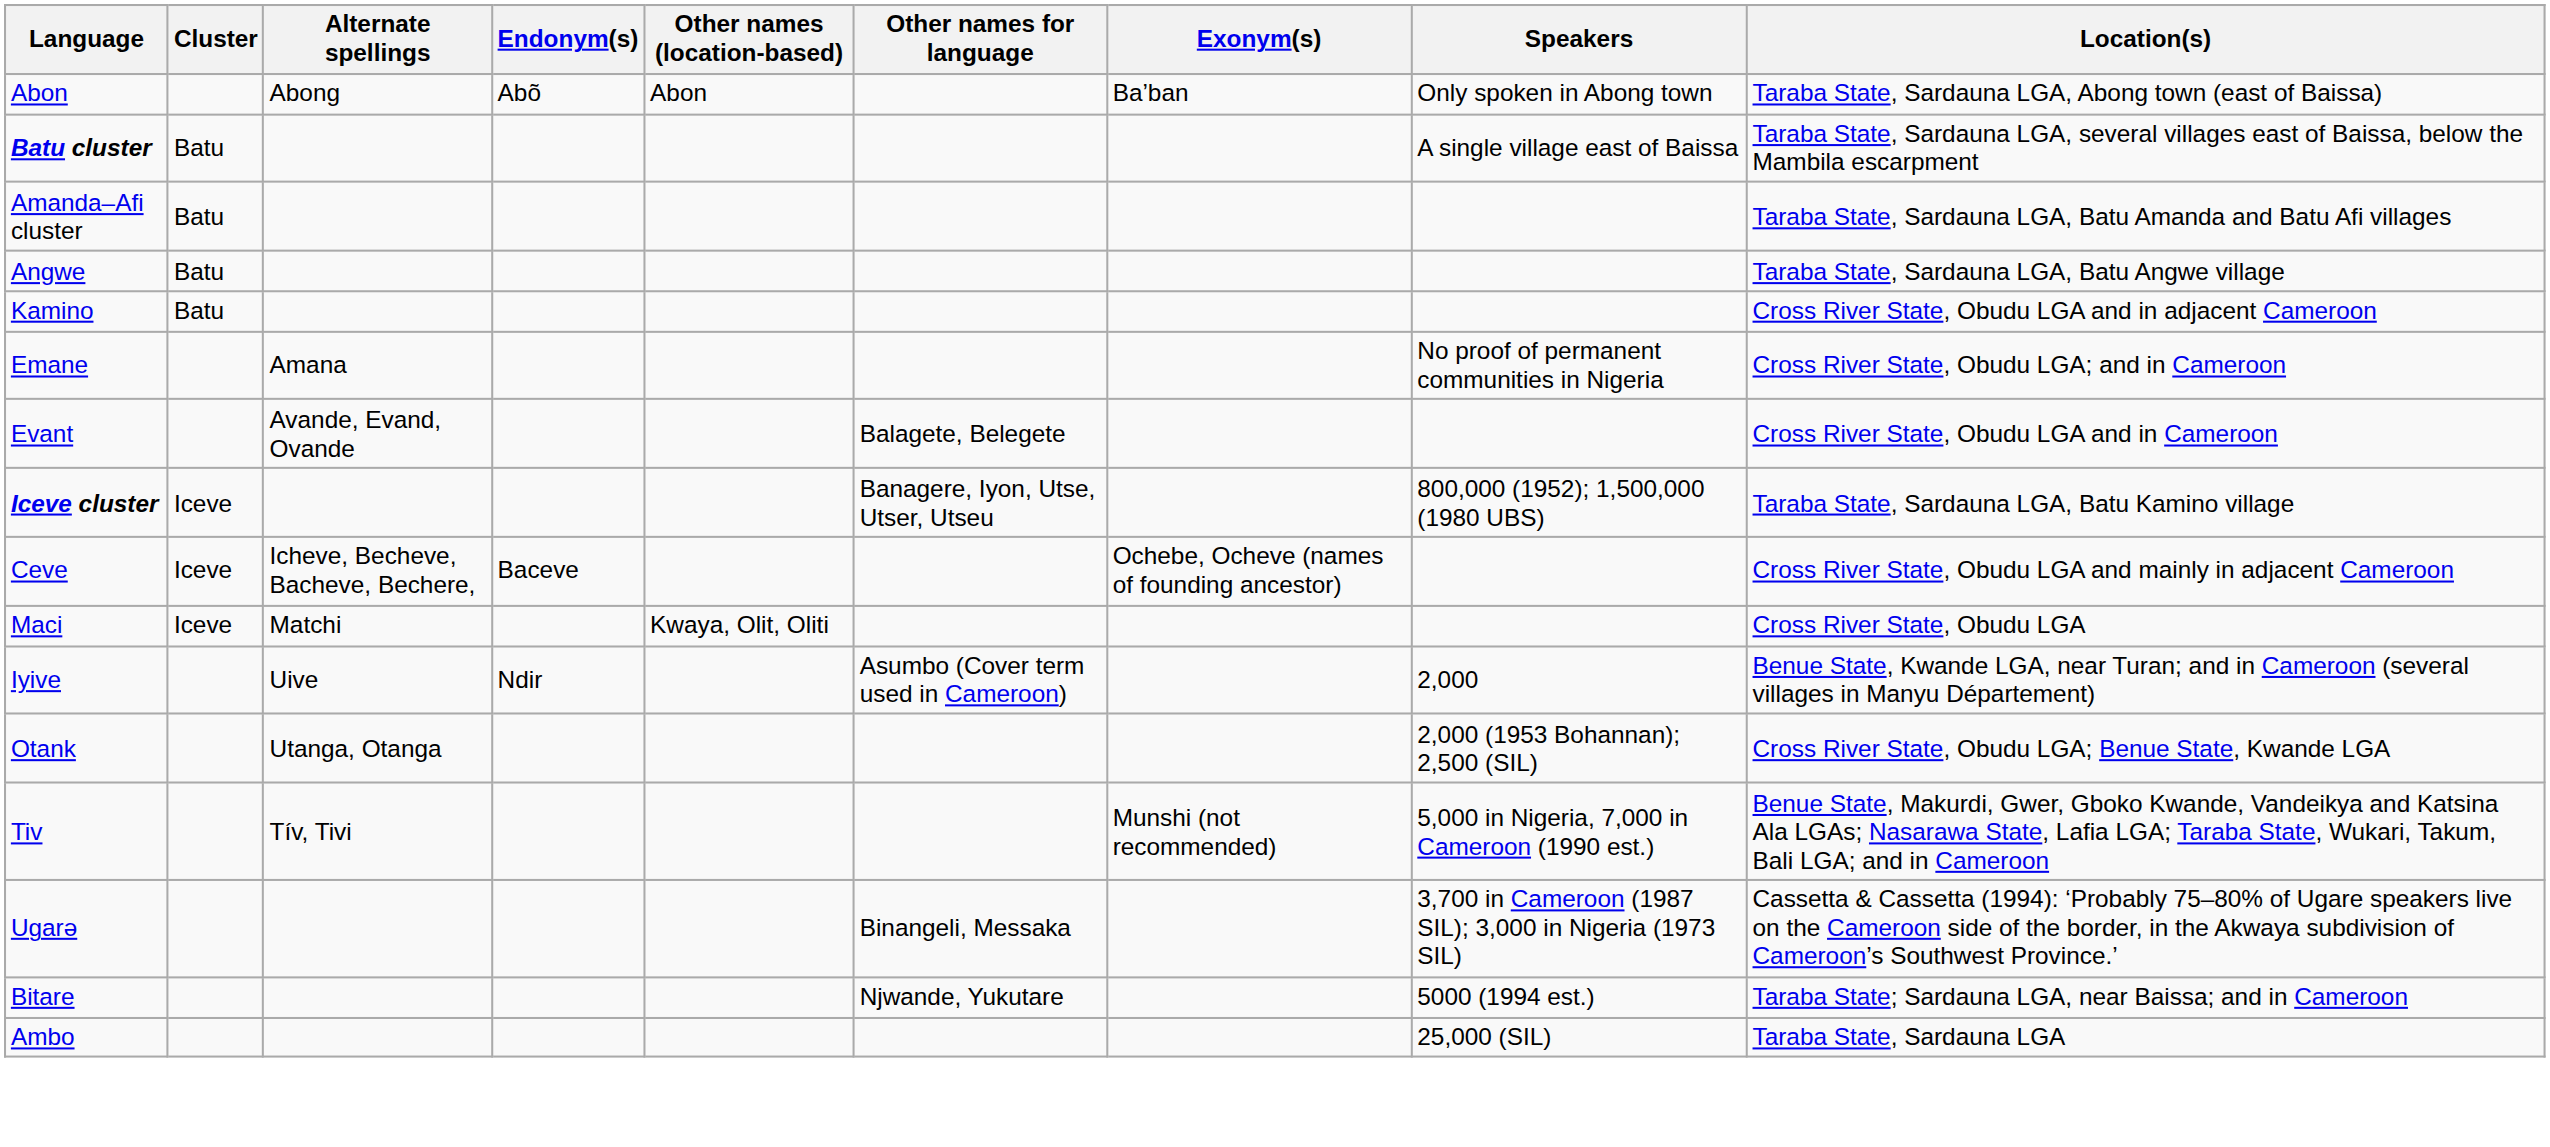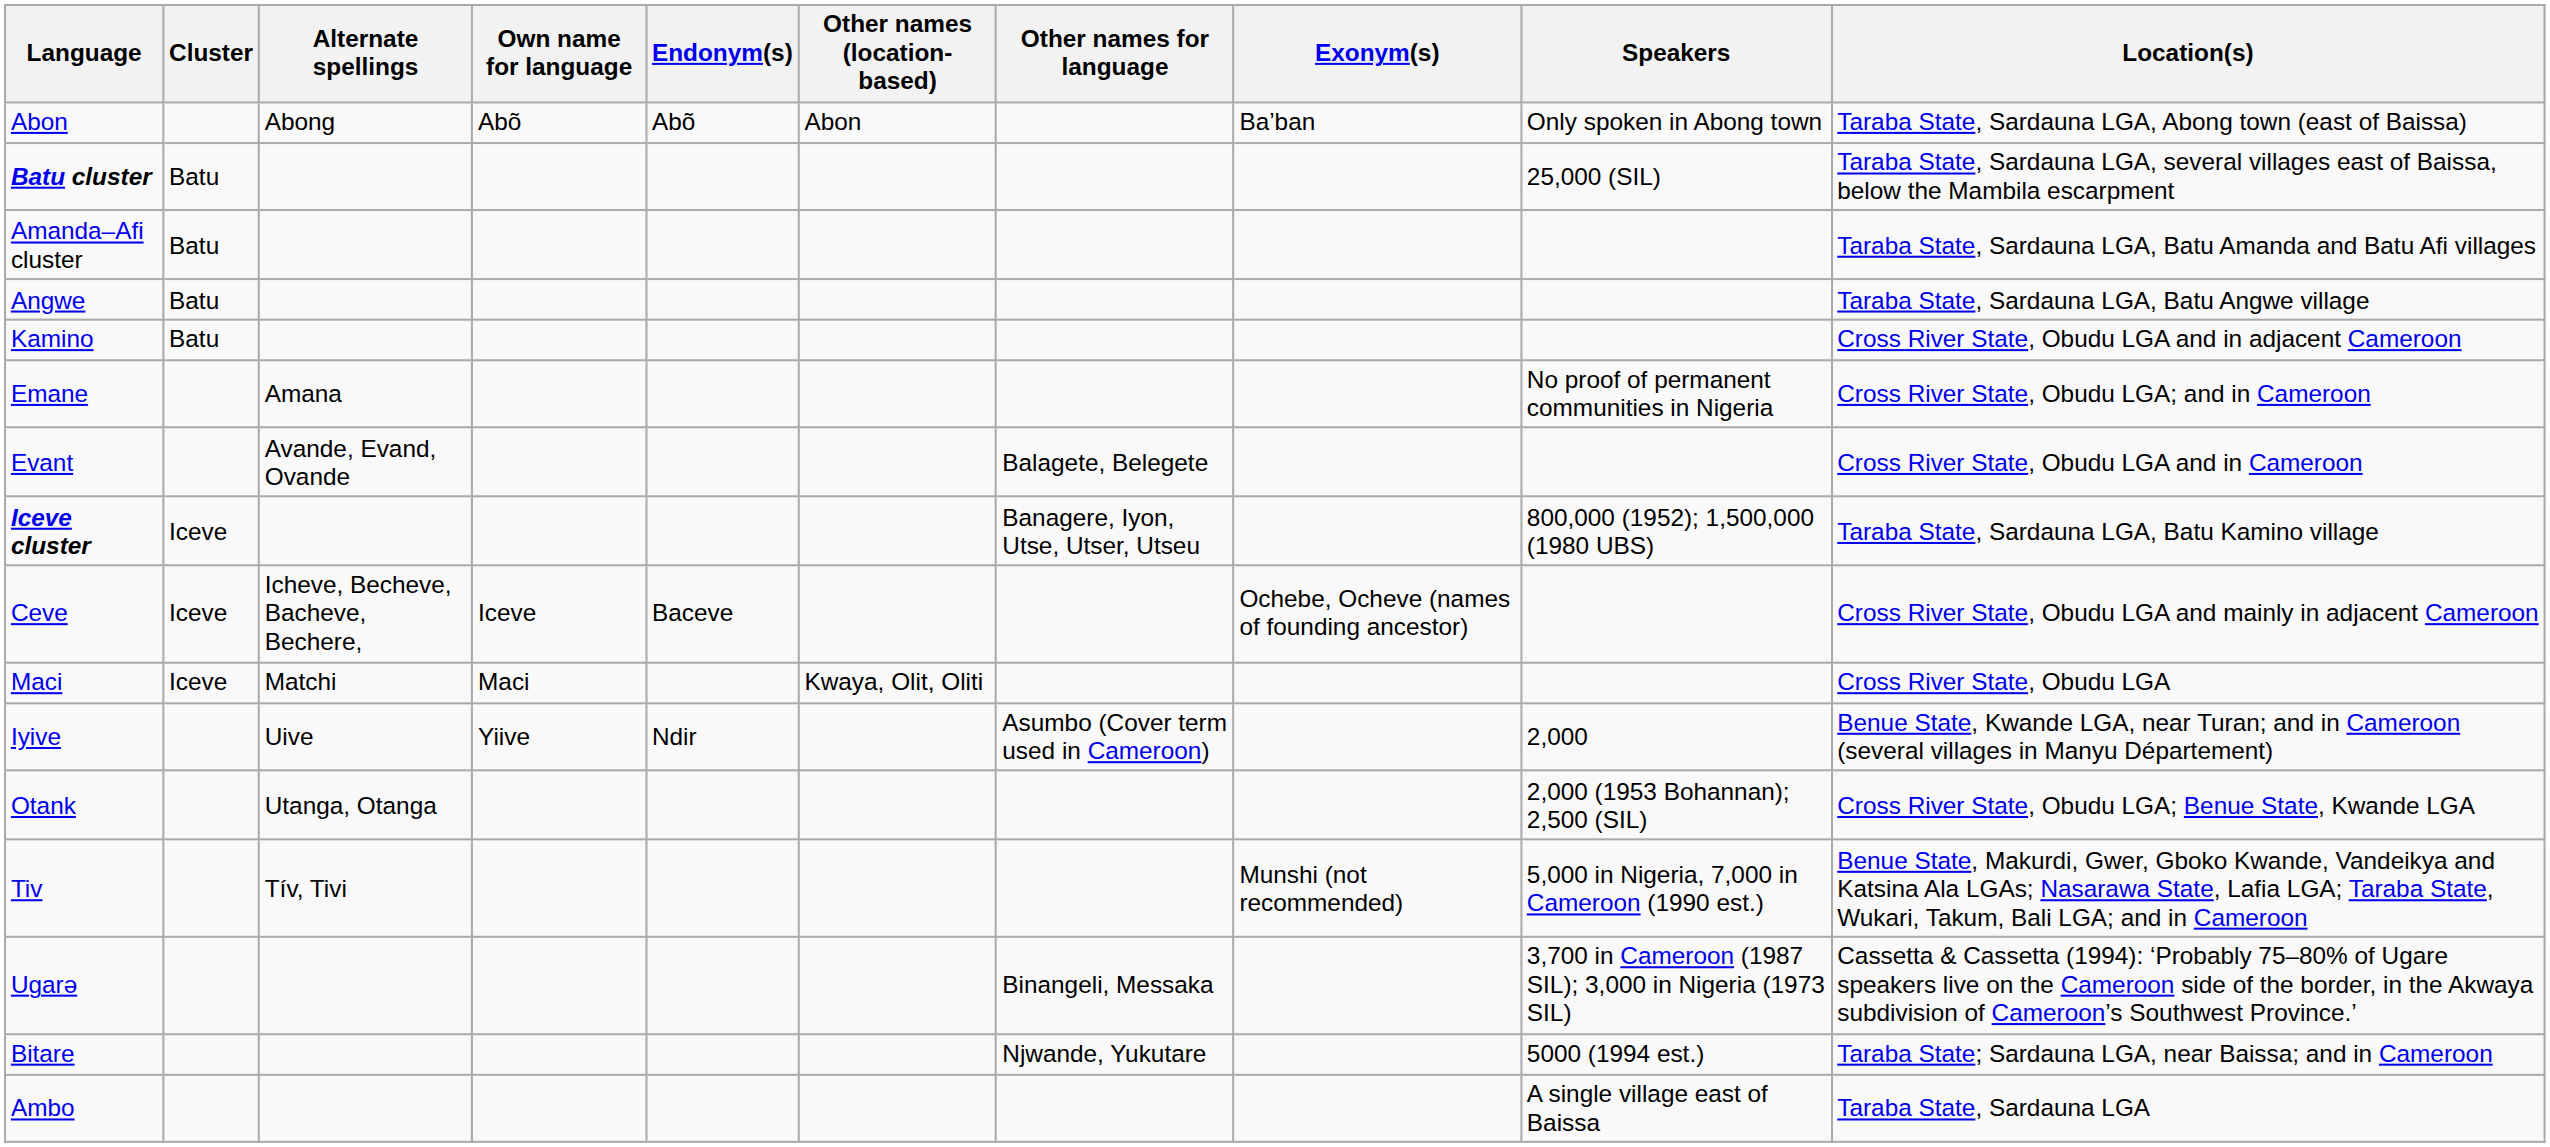+ column: Own name for language | Abõ | Iceve | Maci | Yiive
Batu cluster | Speakers: A single village east of Baissa -> 25,000 (SIL)
Ambo | Speakers: 25,000 (SIL) -> A single village east of Baissa
